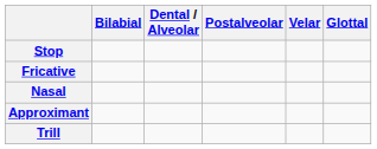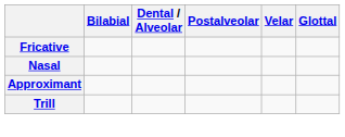- row: Stop
